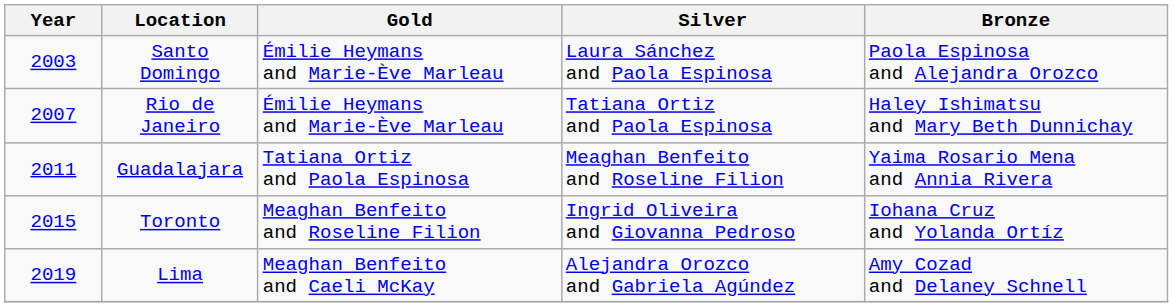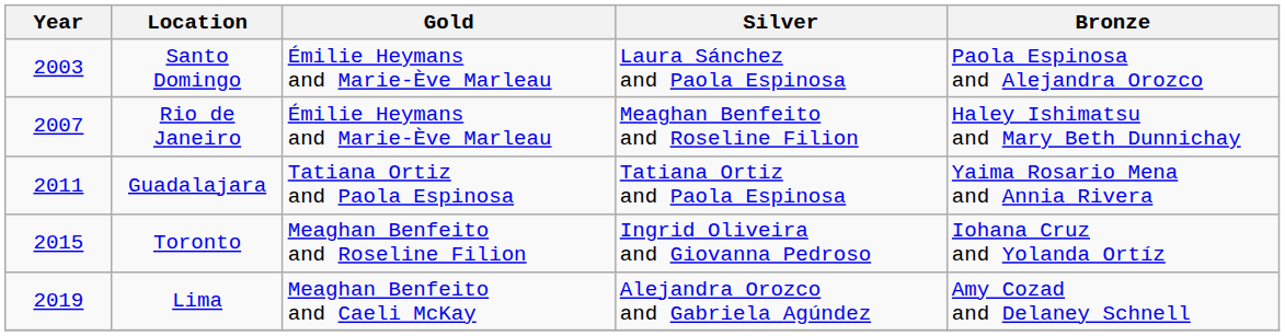Rio de Janeiro | Silver: Tatiana Ortiz and Paola Espinosa -> Meaghan Benfeito and Roseline Filion
Guadalajara | Silver: Meaghan Benfeito and Roseline Filion -> Tatiana Ortiz and Paola Espinosa
